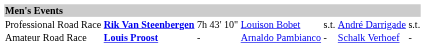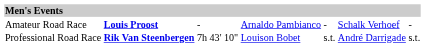rows swapped: Professional Road Race <-> Amateur Road Race
